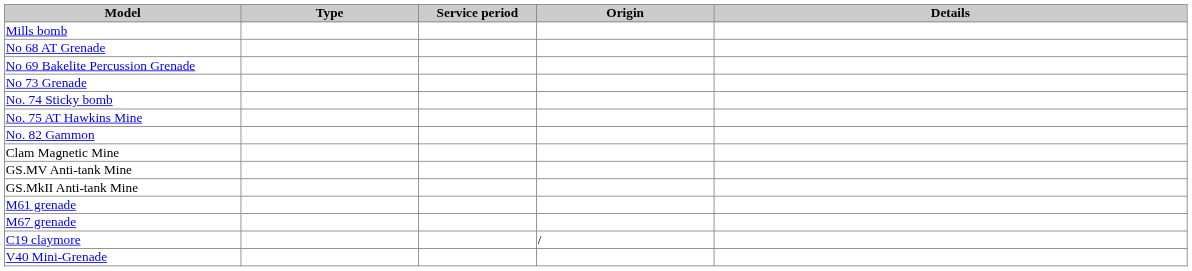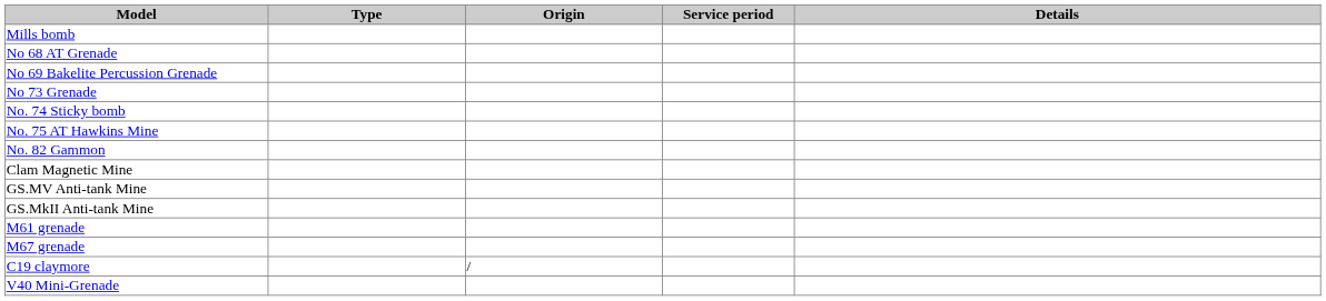columns swapped: Service period <-> Origin
